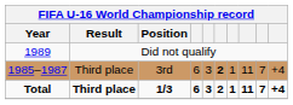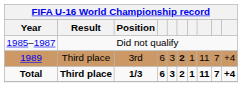Did not qualify | Year: 1989 -> 1985–1987
3rd | Year: 1985–1987 -> 1989
